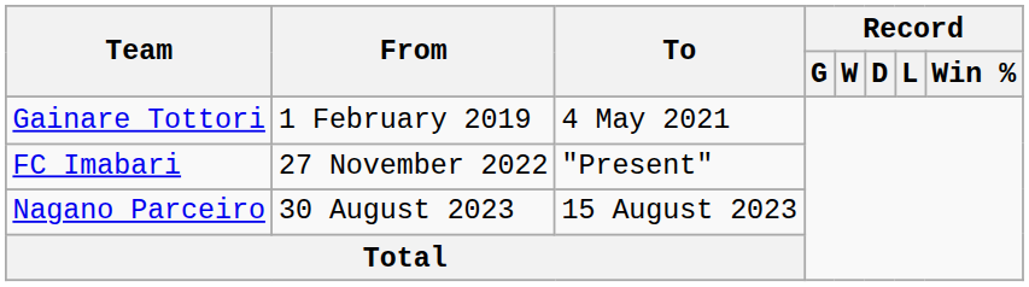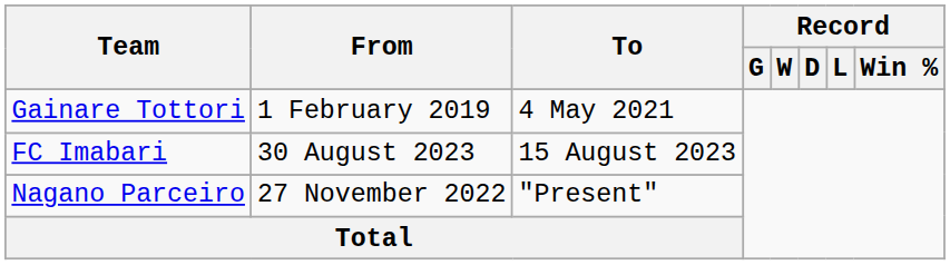FC Imabari | From: 27 November 2022 -> 30 August 2023
FC Imabari | To: "Present" -> 15 August 2023
Nagano Parceiro | From: 30 August 2023 -> 27 November 2022
Nagano Parceiro | To: 15 August 2023 -> "Present"
